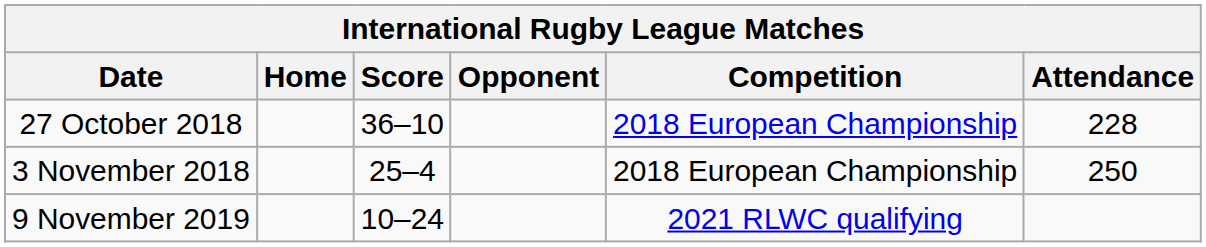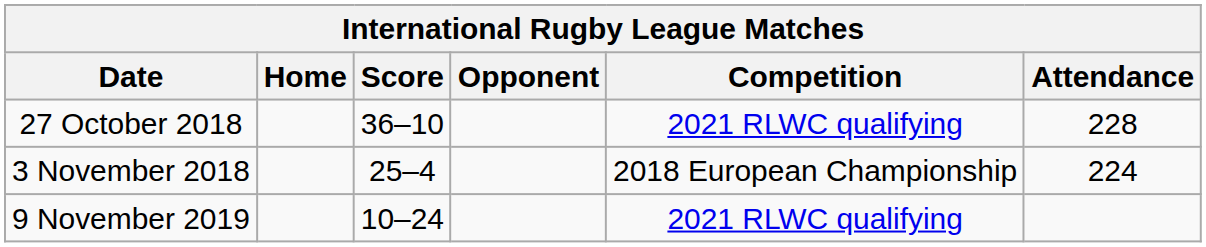27 October 2018 | Competition: 2018 European Championship -> 2021 RLWC qualifying
3 November 2018 | Attendance: 250 -> 224
